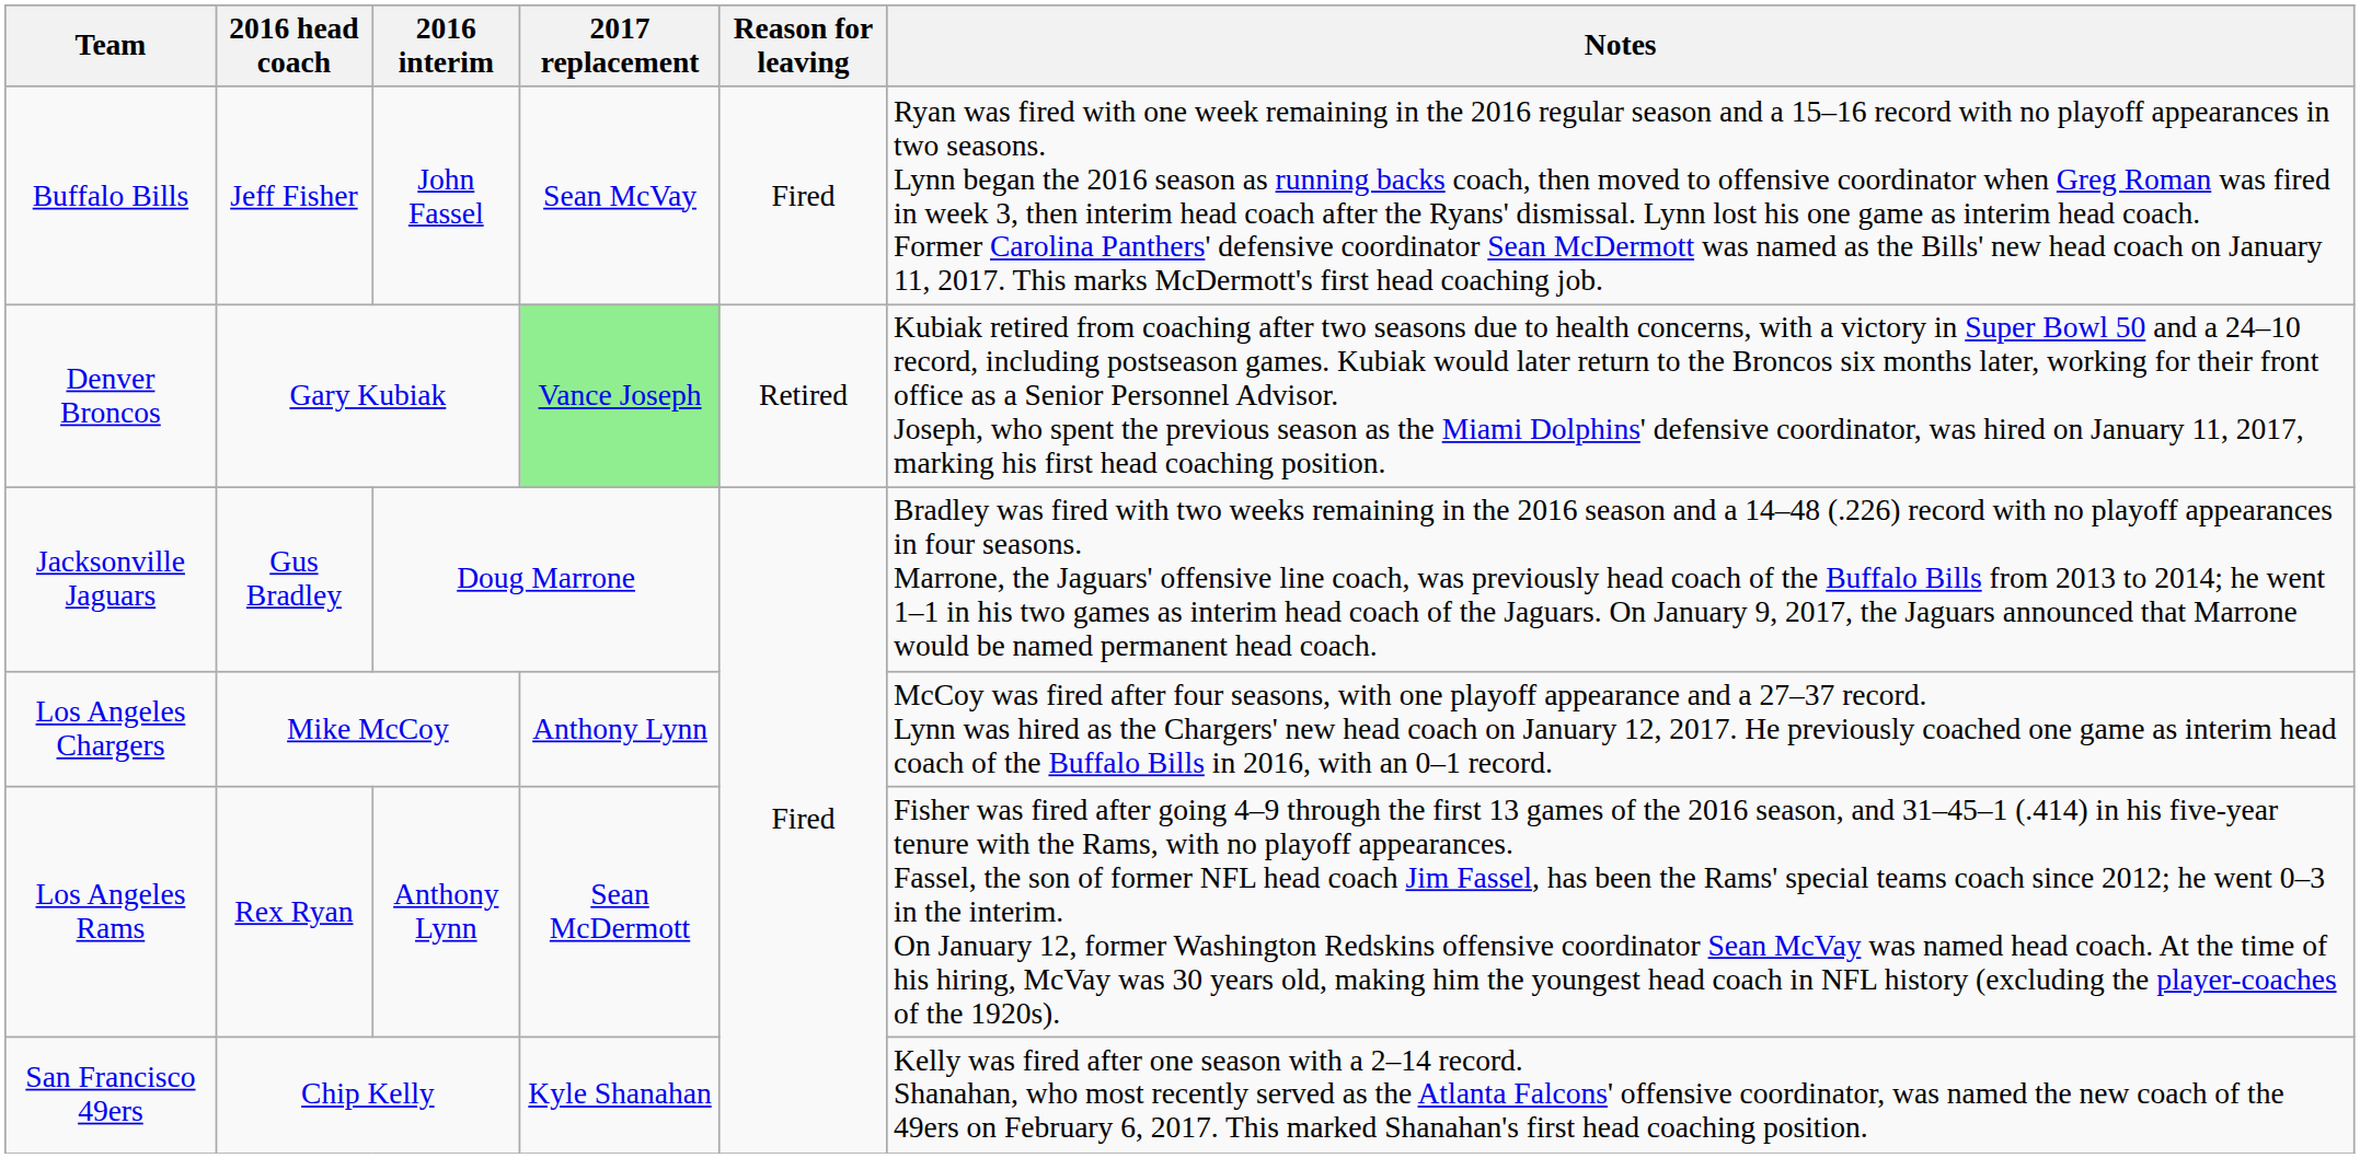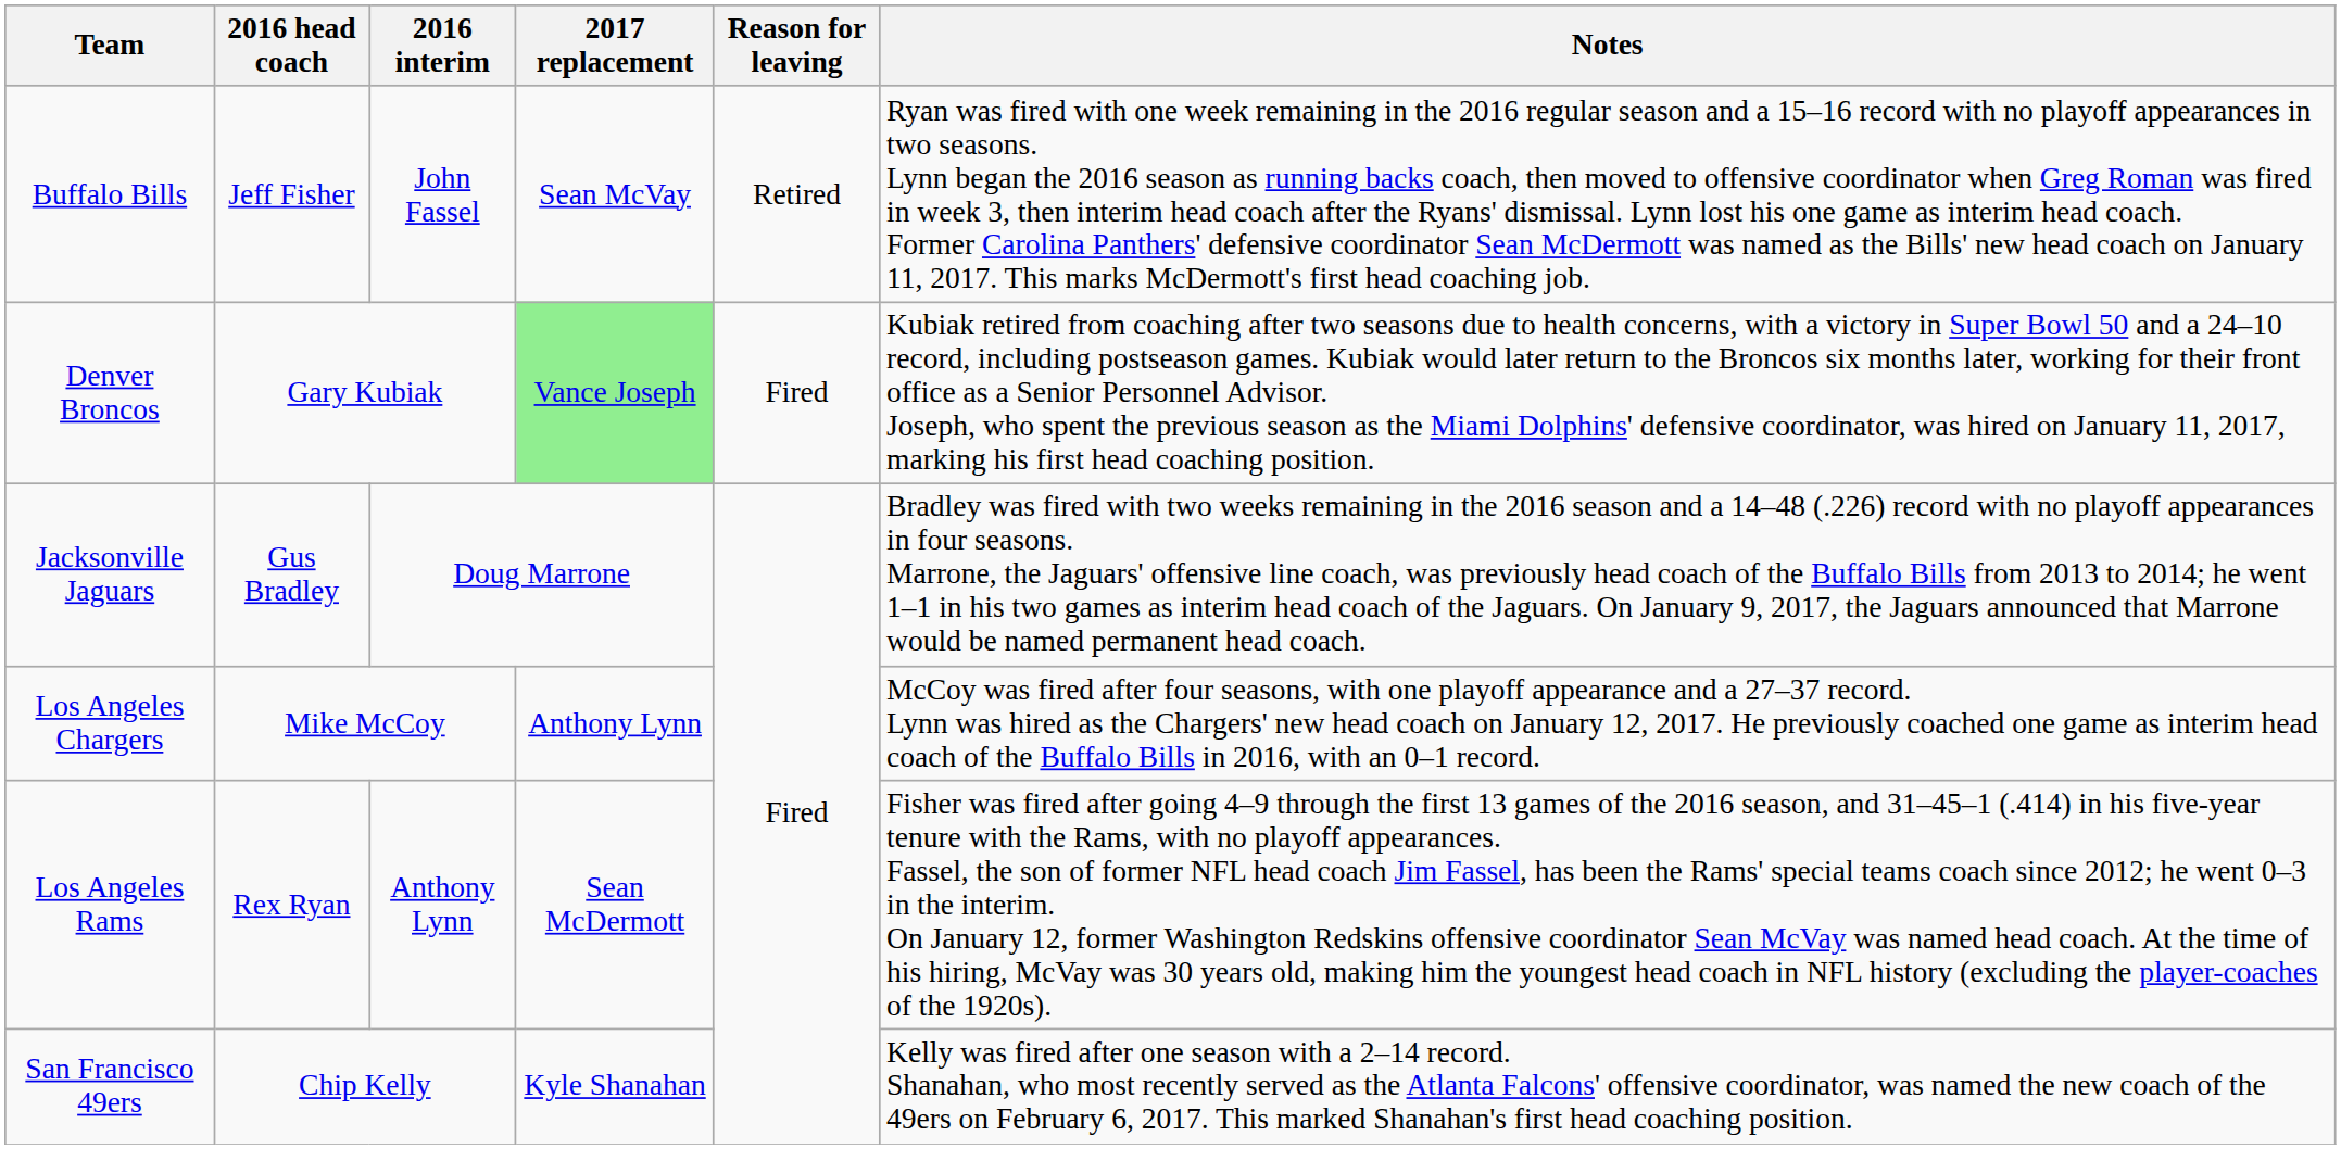Buffalo Bills | Reason for leaving: Fired -> Retired
Denver Broncos | Reason for leaving: Retired -> Fired
